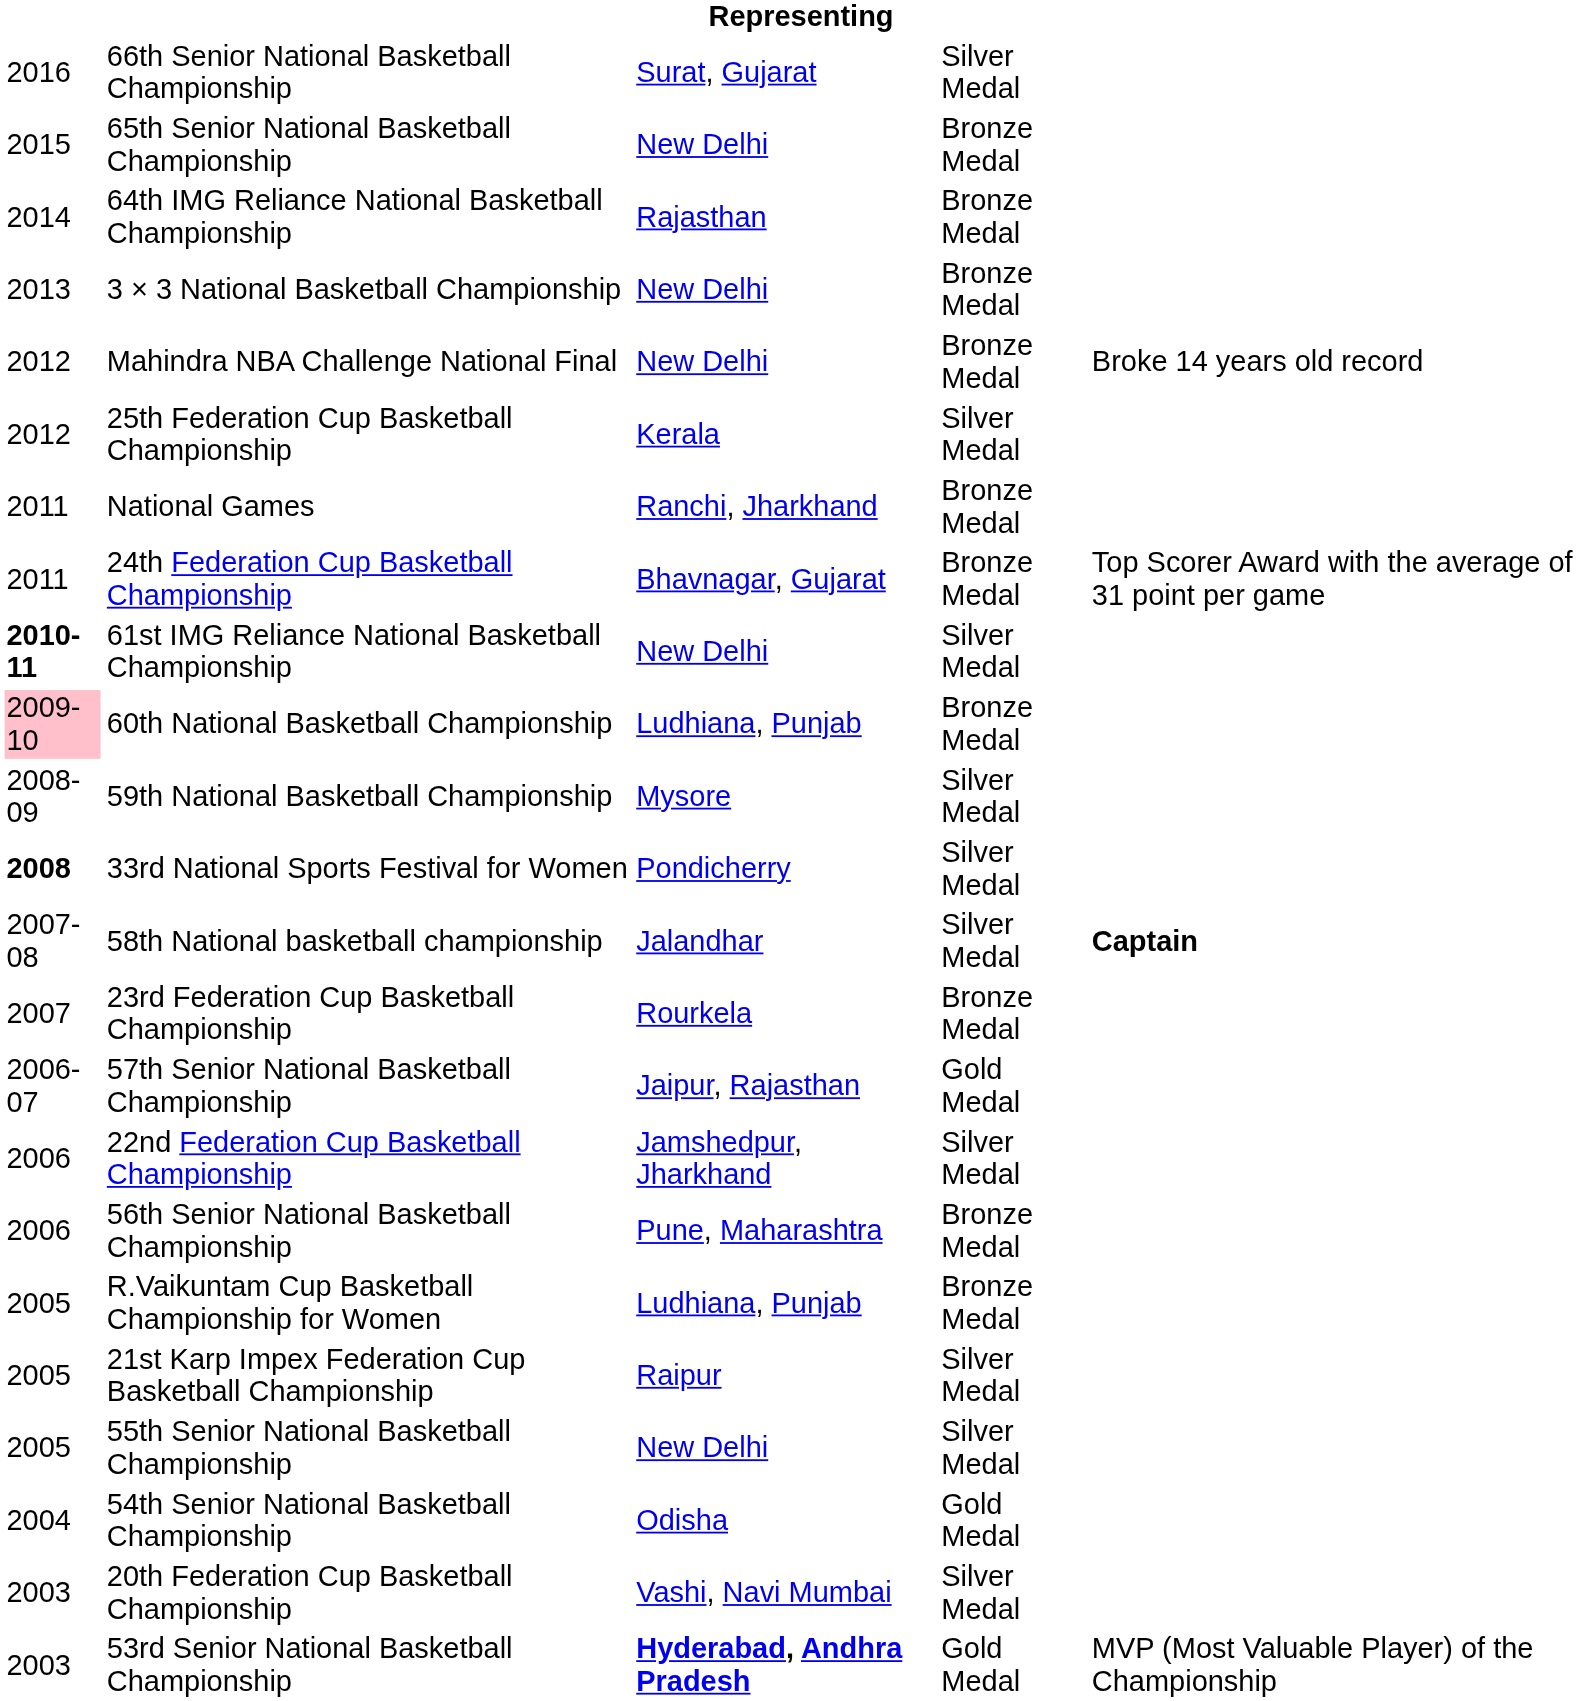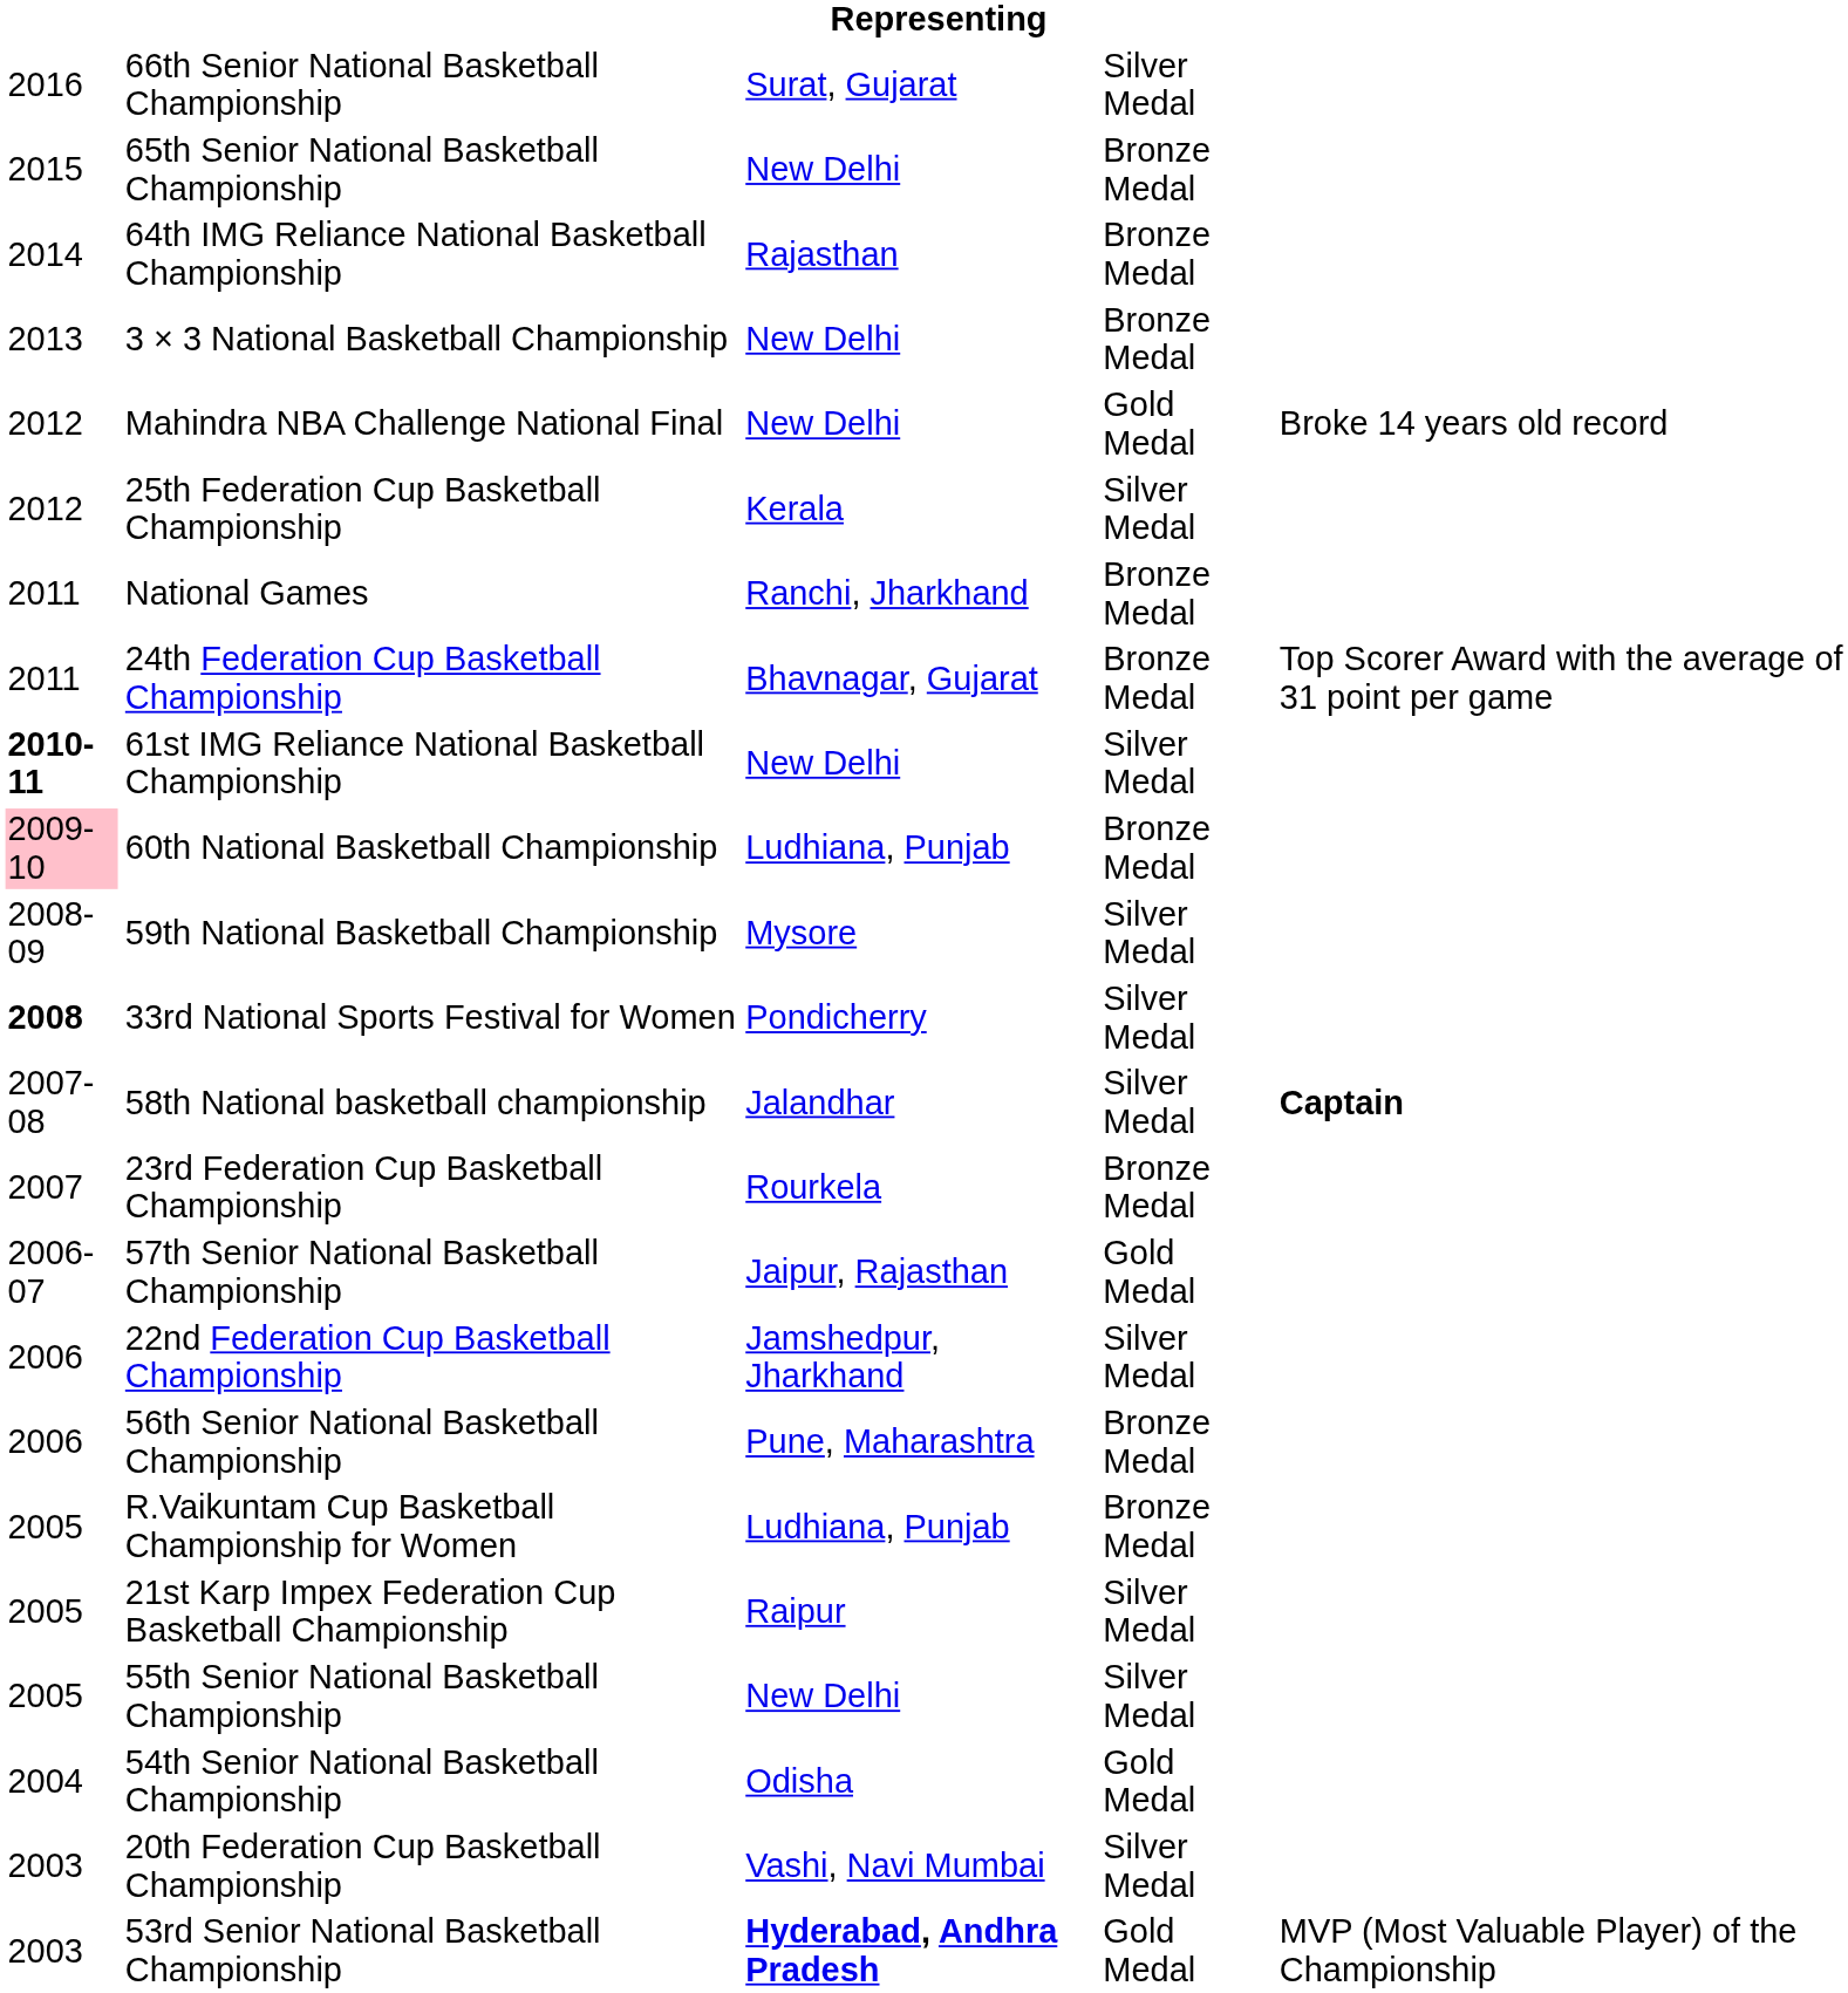Mahindra NBA Challenge National Final | column 4: Bronze Medal -> Gold Medal
